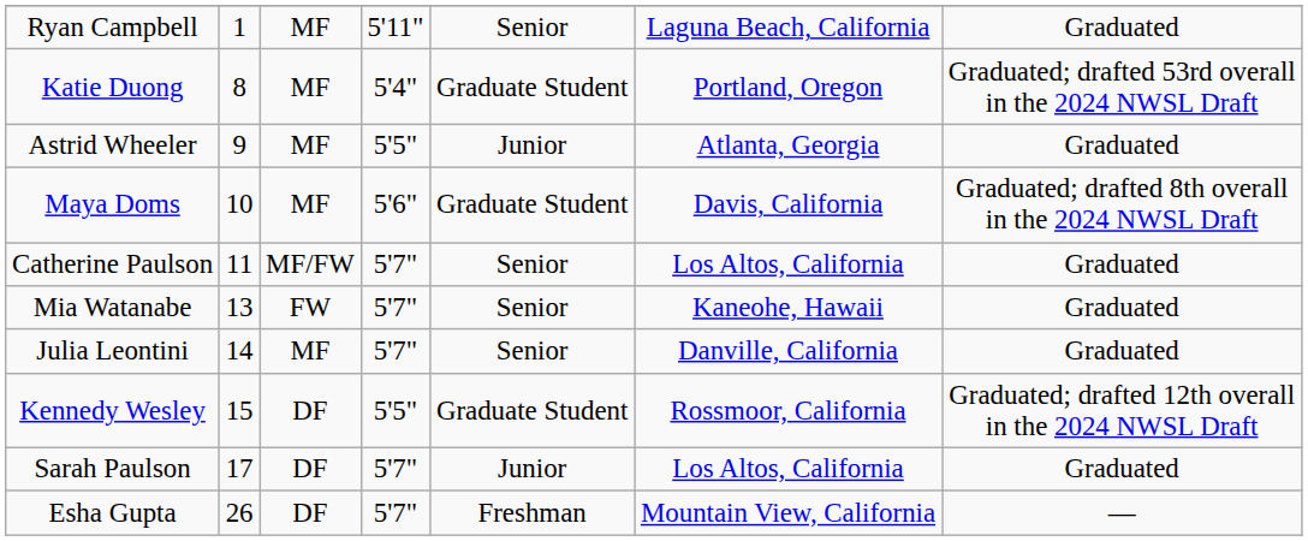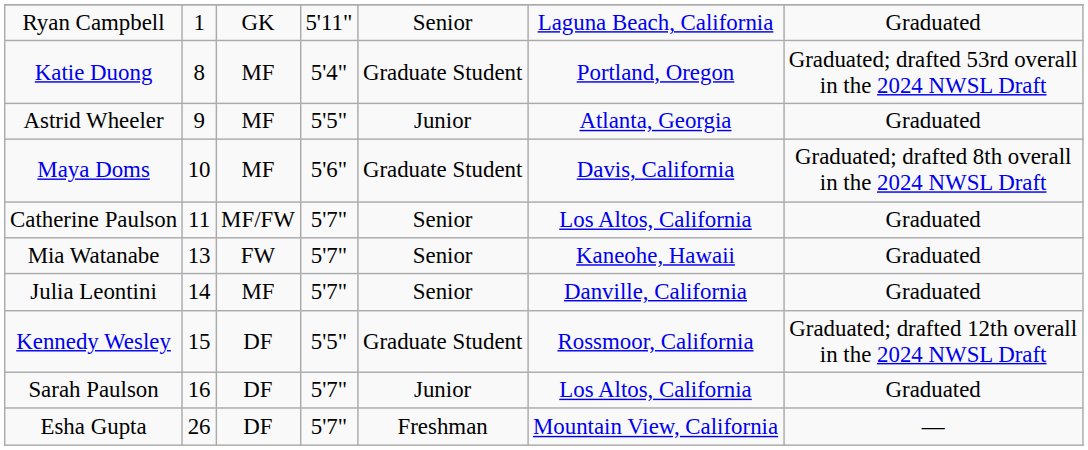Ryan Campbell | column 3: MF -> GK
Sarah Paulson | column 2: 17 -> 16
